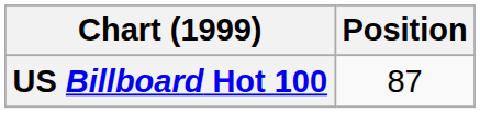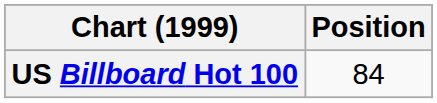US Billboard Hot 100 | Position: 87 -> 84
